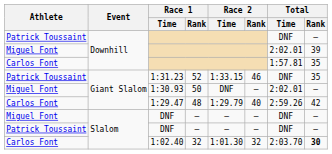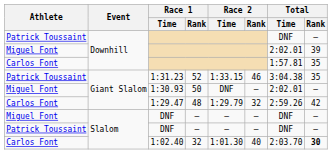1:31.23 | Total / Time: DNF -> 3:04.38
1:29.47 | Race 2 / Rank: 40 -> 32
1:02.40 | Race 2 / Rank: 32 -> 40
